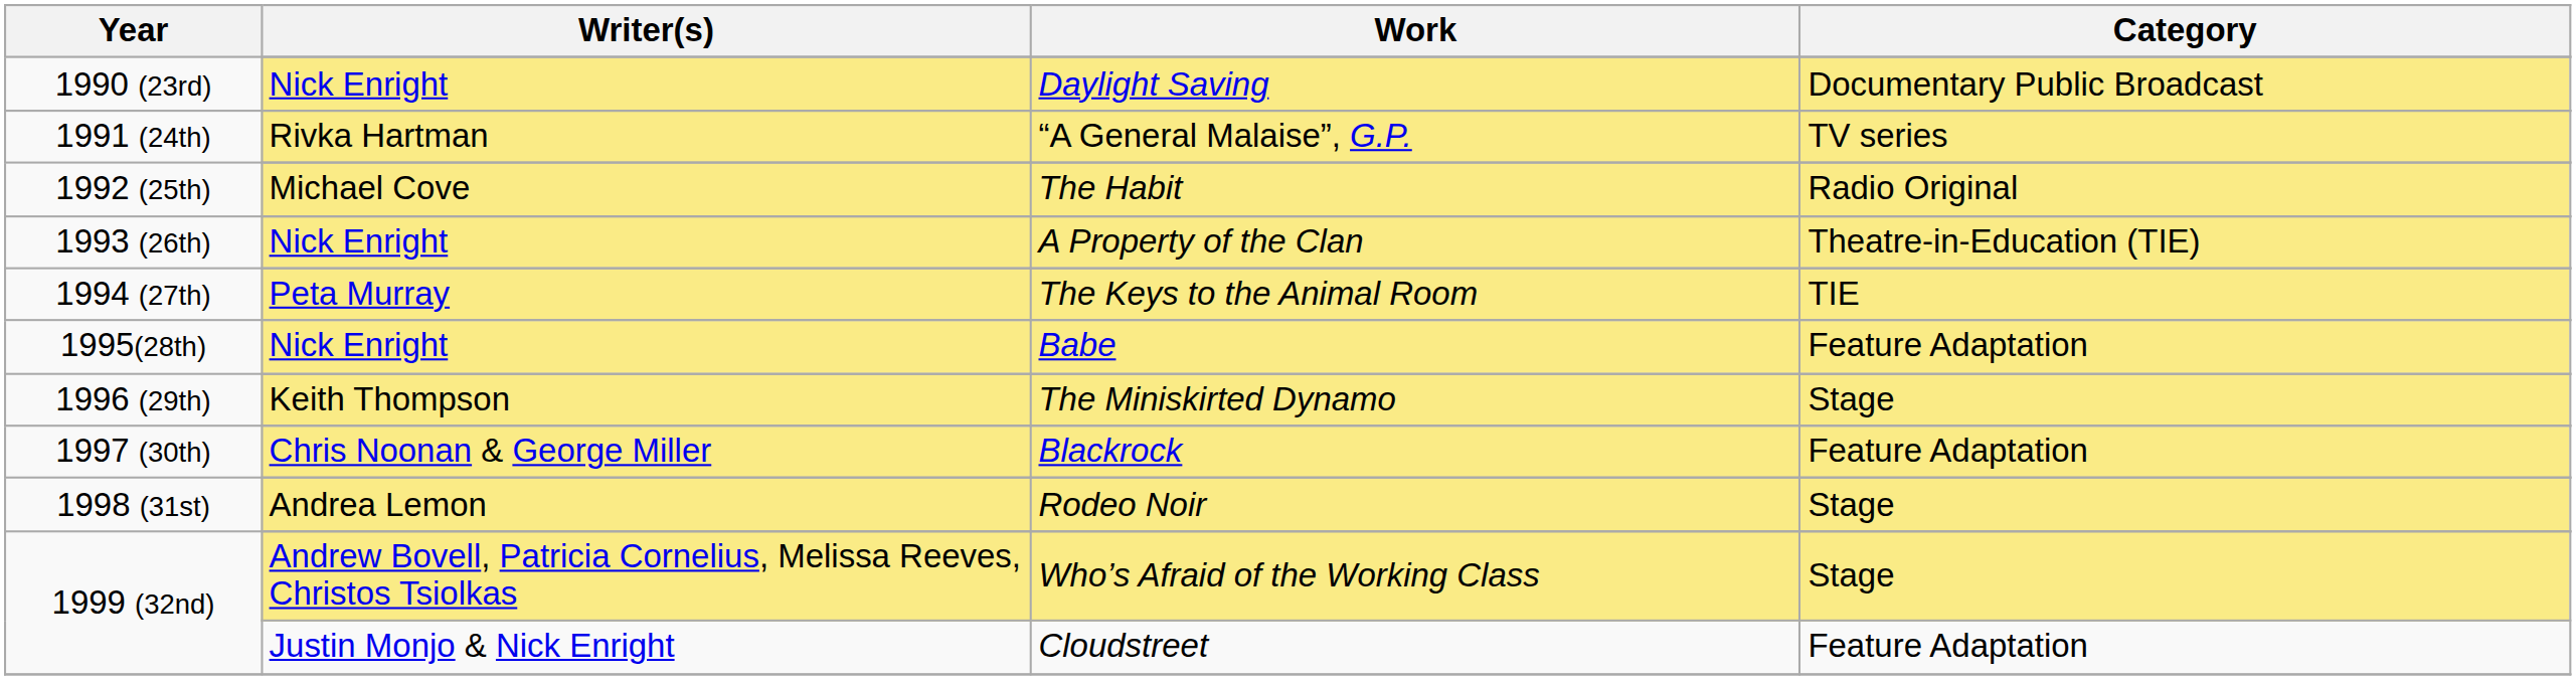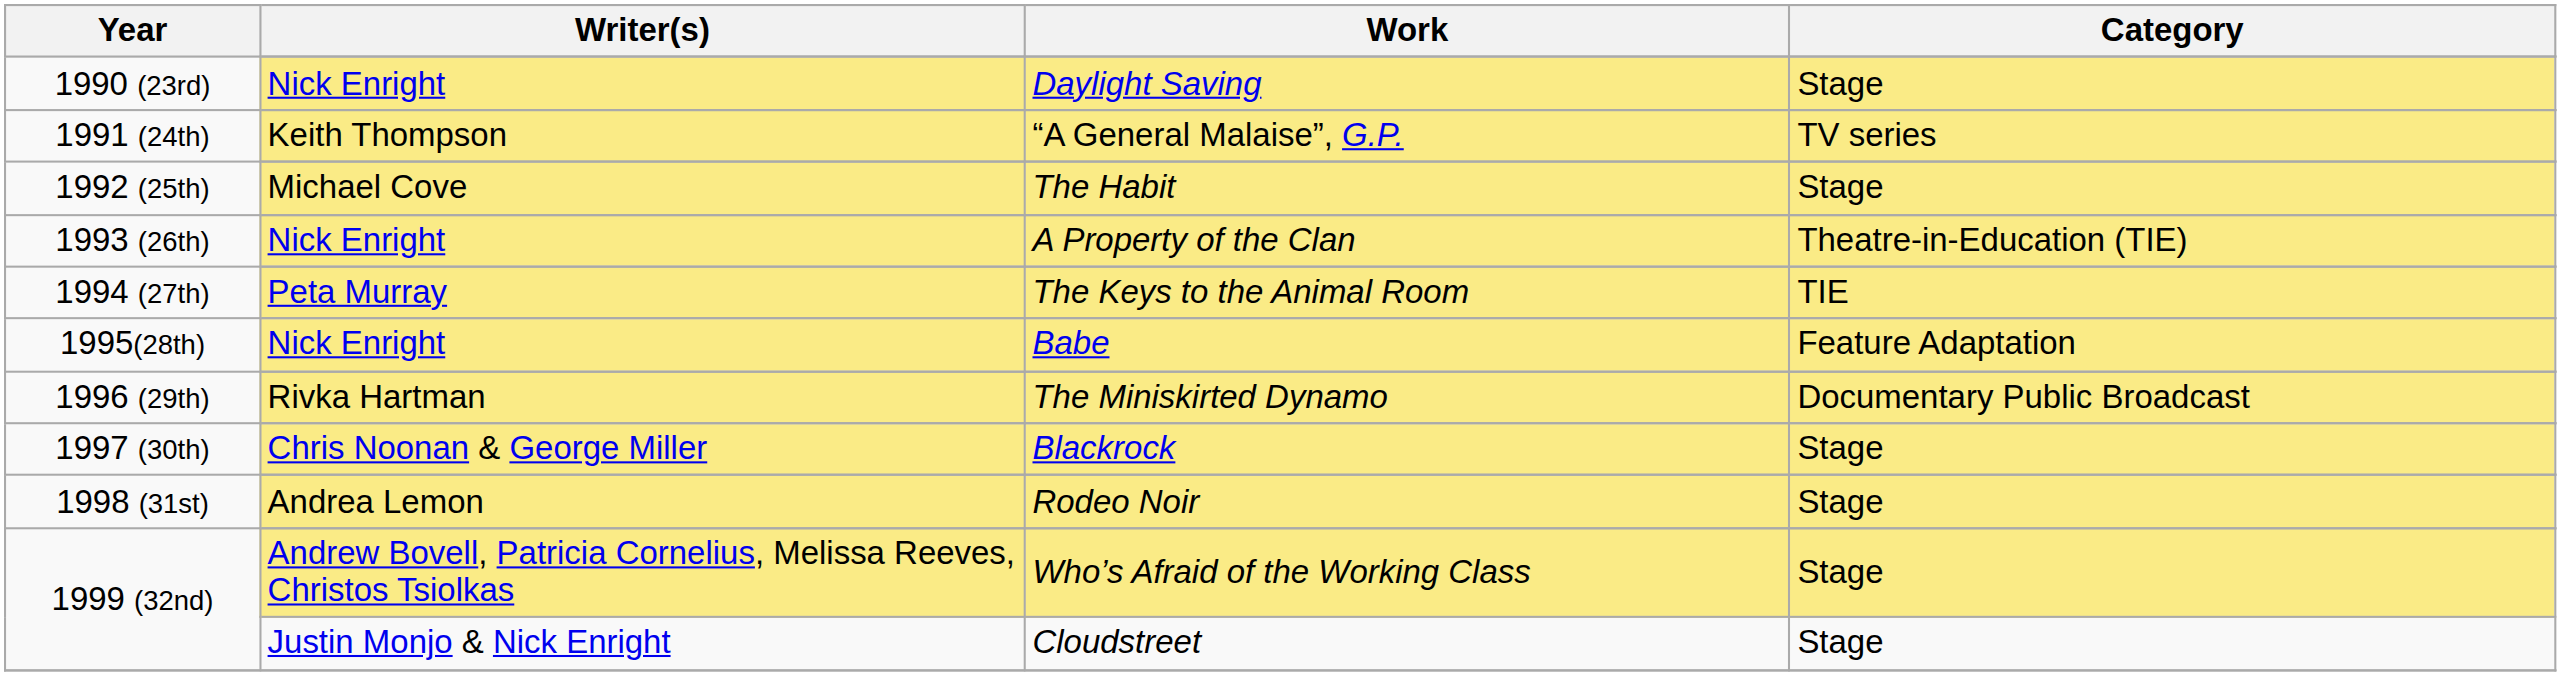Daylight Saving | Category: Documentary Public Broadcast -> Stage
“A General Malaise”, G.P. | Writer(s): Rivka Hartman -> Keith Thompson
The Habit | Category: Radio Original -> Stage
The Miniskirted Dynamo | Writer(s): Keith Thompson -> Rivka Hartman
The Miniskirted Dynamo | Category: Stage -> Documentary Public Broadcast
Blackrock | Category: Feature Adaptation -> Stage
Cloudstreet | Category: Feature Adaptation -> Stage
